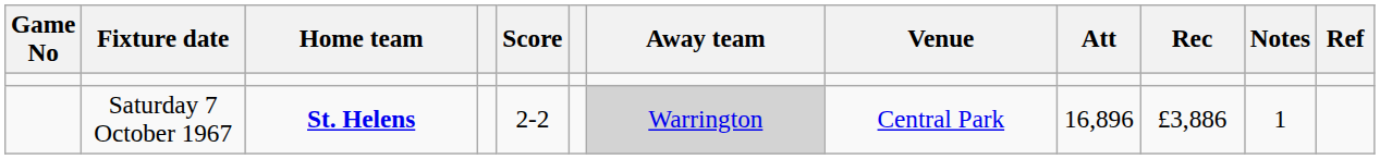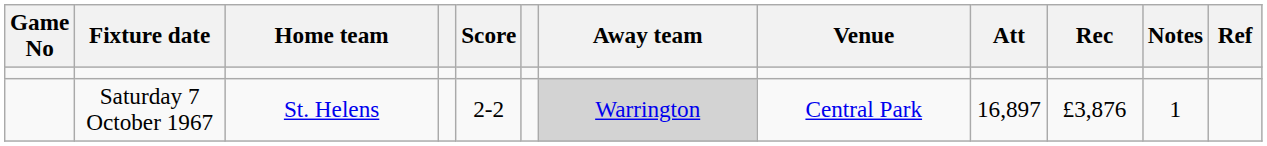Saturday 7 October 1967 | Home team: bold -> normal
Saturday 7 October 1967 | Att: 16,896 -> 16,897
Saturday 7 October 1967 | Rec: £3,886 -> £3,876
